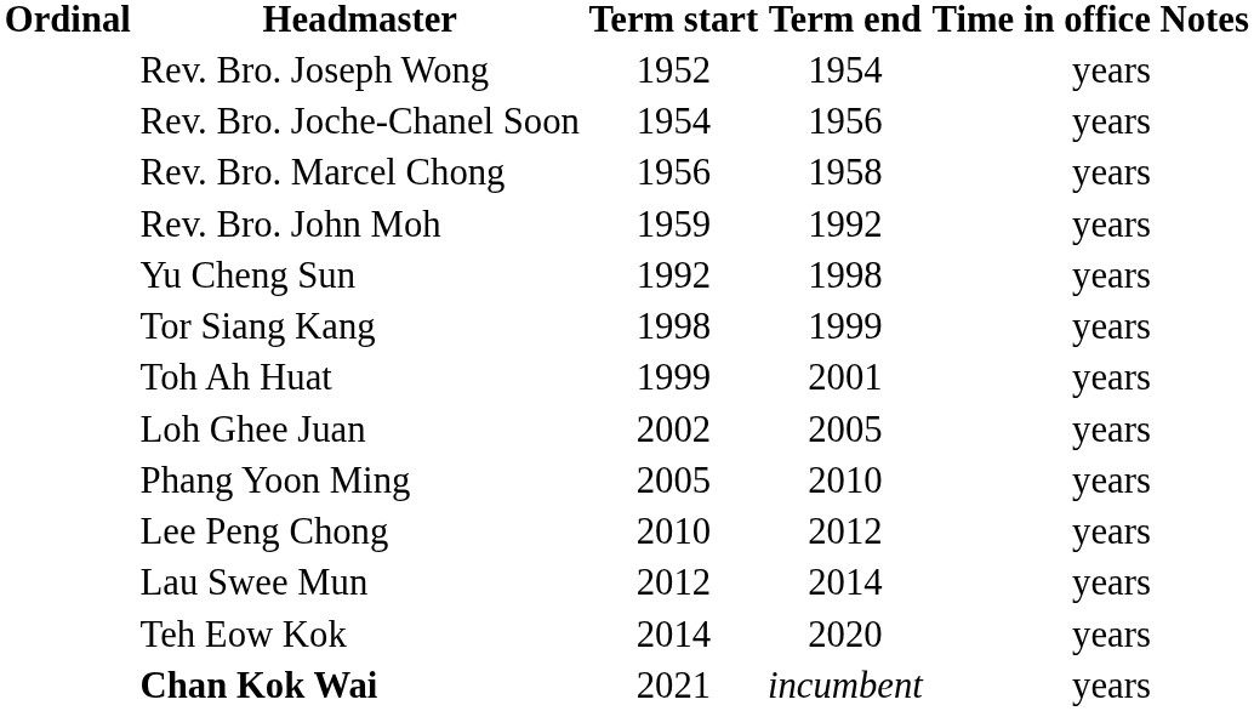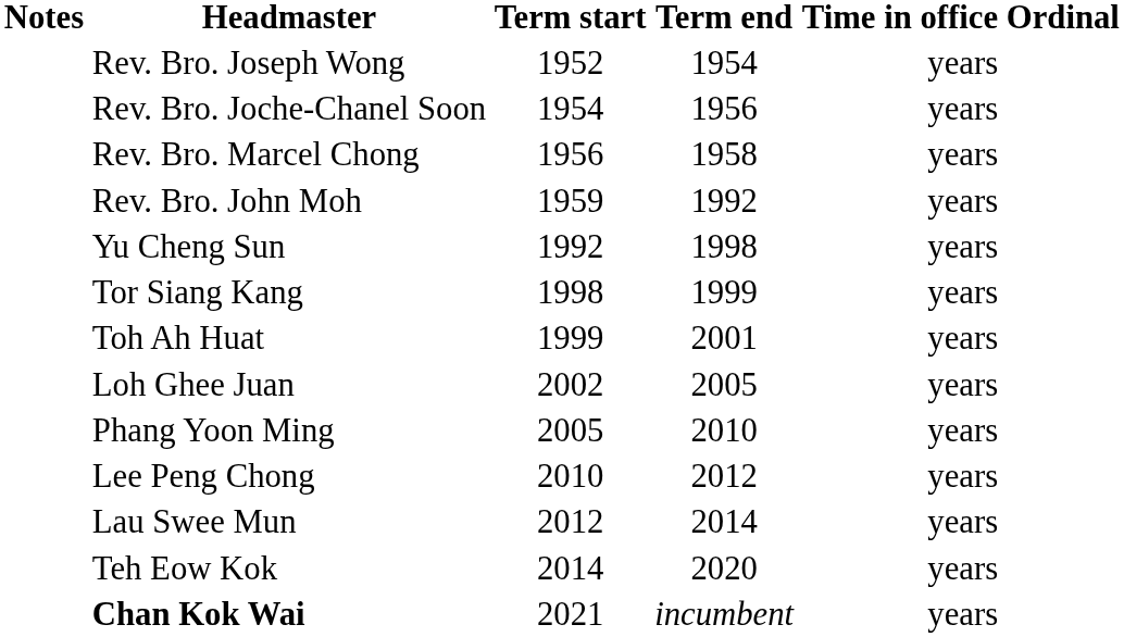columns swapped: Ordinal <-> Notes
